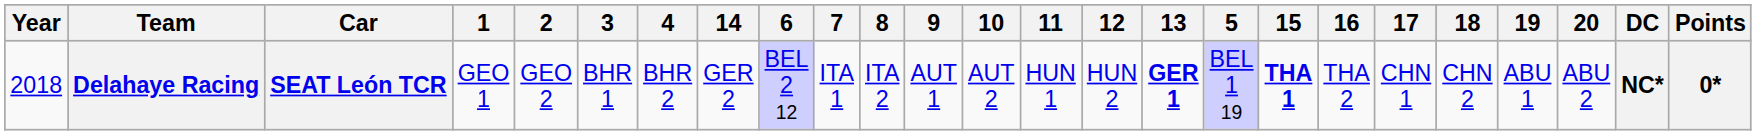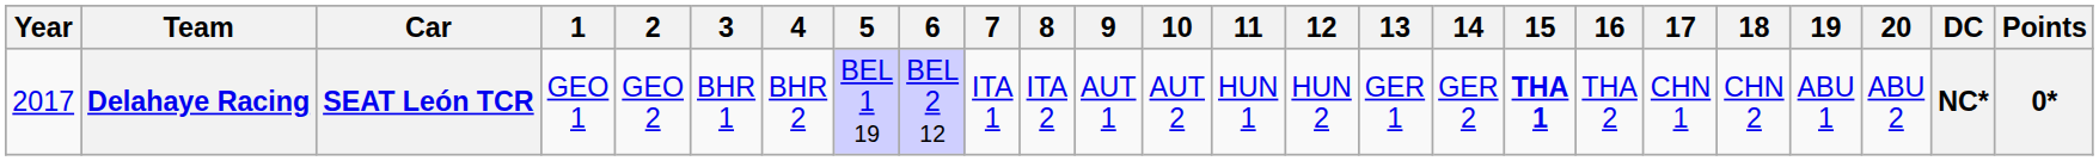columns swapped: 5 <-> 14
Delahaye Racing | Year: 2018 -> 2017
Delahaye Racing | 13: bold -> normal
